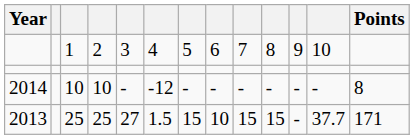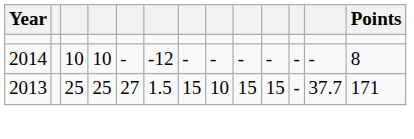- row: 1 | 2 | 3 | 4 | 5 | 6 | 7 | 8 | 9 | 10
